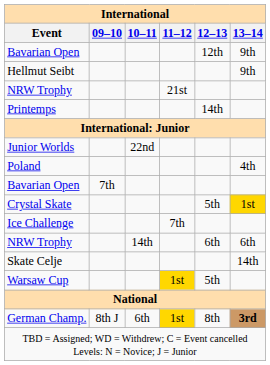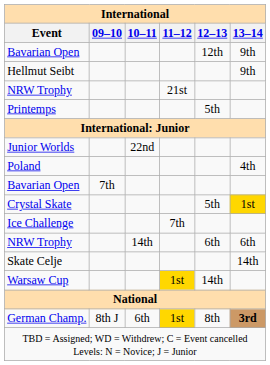Printemps | 12–13: 14th -> 5th
Warsaw Cup | 12–13: 5th -> 14th
